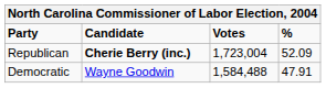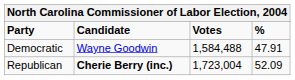rows swapped: Republican <-> Democratic
